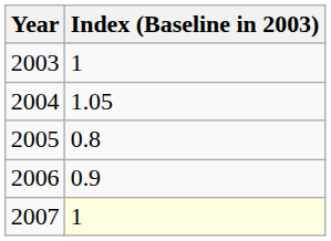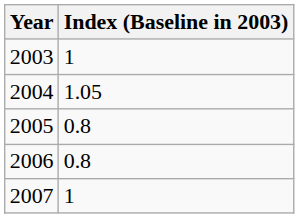2006 | Index (Baseline in 2003): 0.9 -> 0.8
2007 | Index (Baseline in 2003): lightyellow background -> no background
